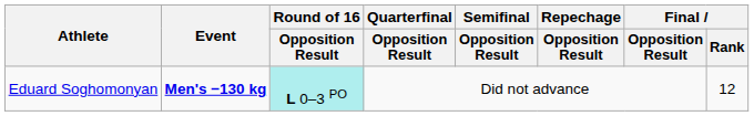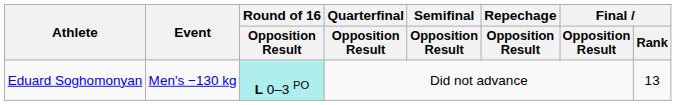Eduard Soghomonyan | Event: bold -> normal
Eduard Soghomonyan | Final / Rank: 12 -> 13
